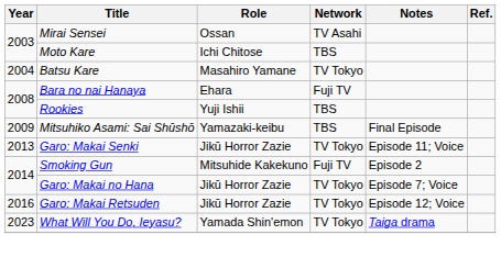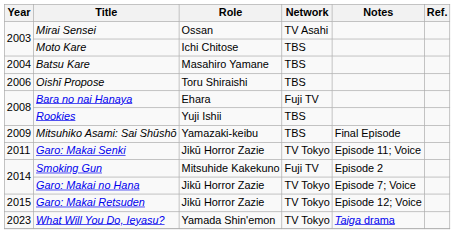Batsu Kare | Network: TV Tokyo -> TBS
+ row: 2006 | Oishī Propose | Toru Shiraishi | TBS
Garo: Makai Senki | Year: 2013 -> 2011
Garo: Makai Retsuden | Year: 2016 -> 2015
